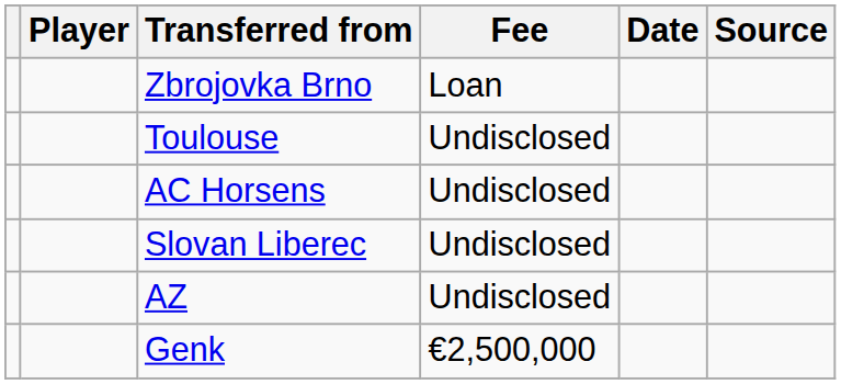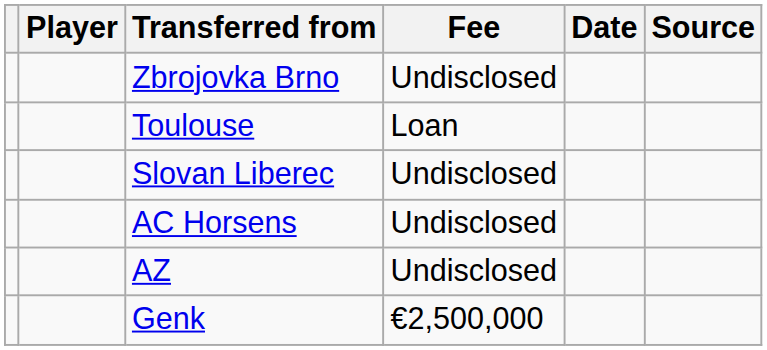Zbrojovka Brno | Fee: Loan -> Undisclosed
Toulouse | Fee: Undisclosed -> Loan
rows swapped: Slovan Liberec <-> AC Horsens
